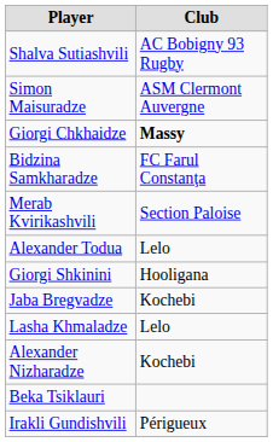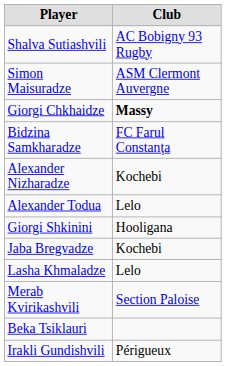rows swapped: Merab Kvirikashvili <-> Alexander Nizharadze
